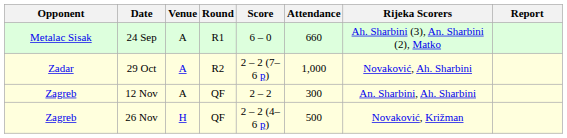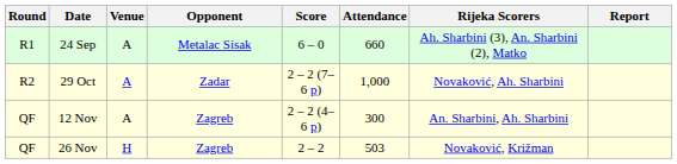columns swapped: Round <-> Opponent
12 Nov | Score: 2 – 2 -> 2 – 2 (4–6 p)
26 Nov | Score: 2 – 2 (4–6 p) -> 2 – 2
26 Nov | Attendance: 500 -> 503
